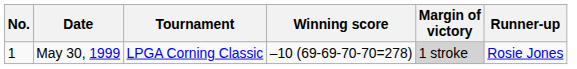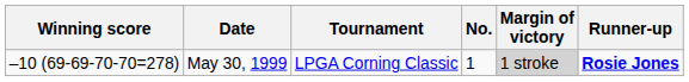columns swapped: No. <-> Winning score
May 30, 1999 | Runner-up: normal -> bold
